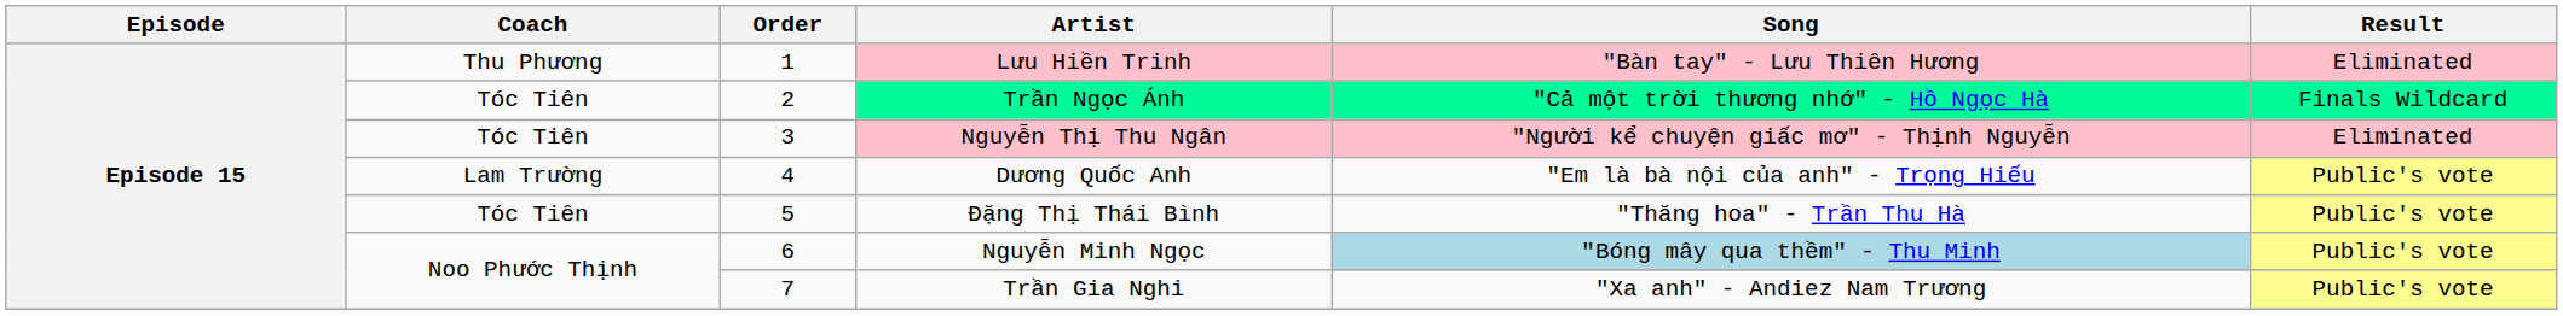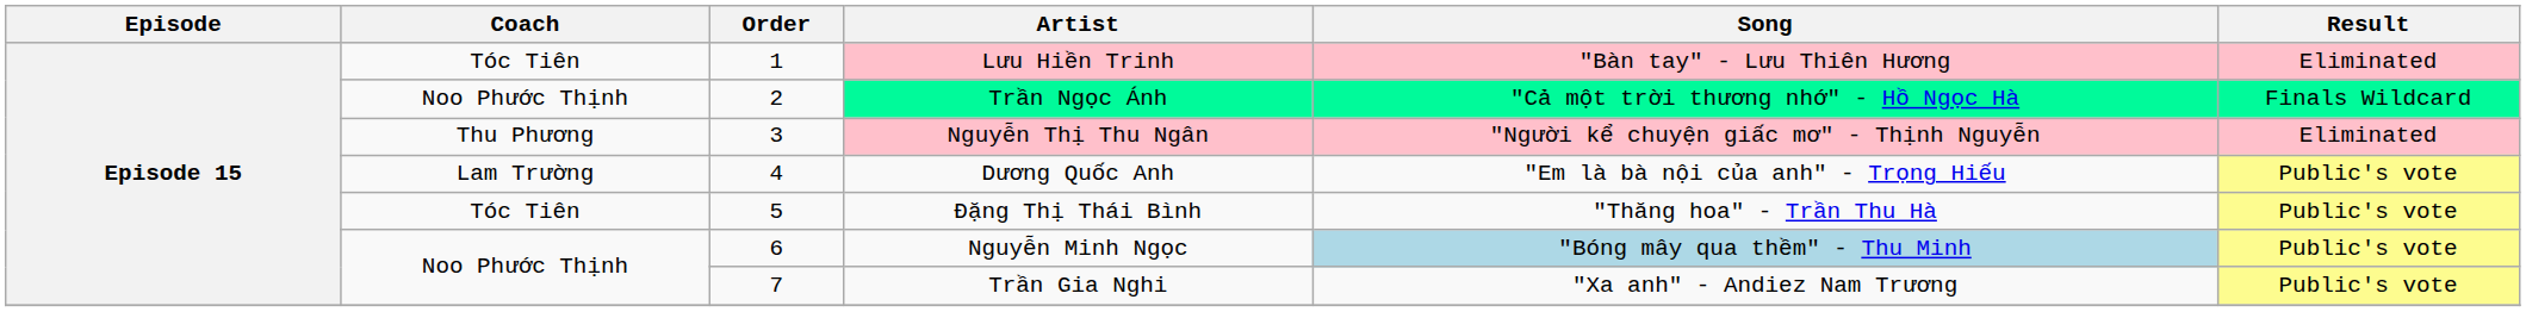Lưu Hiền Trinh | Coach: Thu Phương -> Tóc Tiên
Trần Ngọc Ánh | Coach: Tóc Tiên -> Noo Phước Thịnh
Nguyễn Thị Thu Ngân | Coach: Tóc Tiên -> Thu Phương
